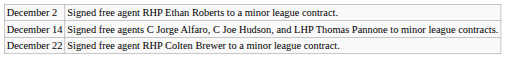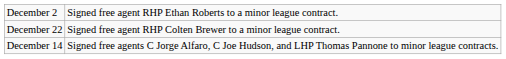rows swapped: December 14 <-> December 22
